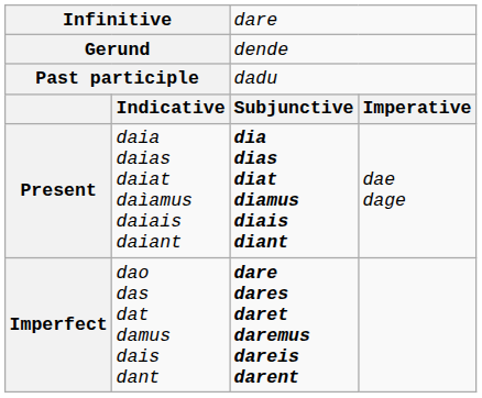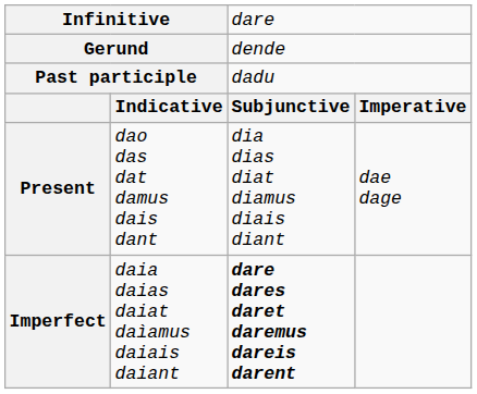Present | column 2: daia daias daiat daìamus daiais daiant -> dao das dat damus dais dant
Present | column 3: bold -> normal
Imperfect | column 2: dao das dat damus dais dant -> daia daias daiat daìamus daiais daiant
